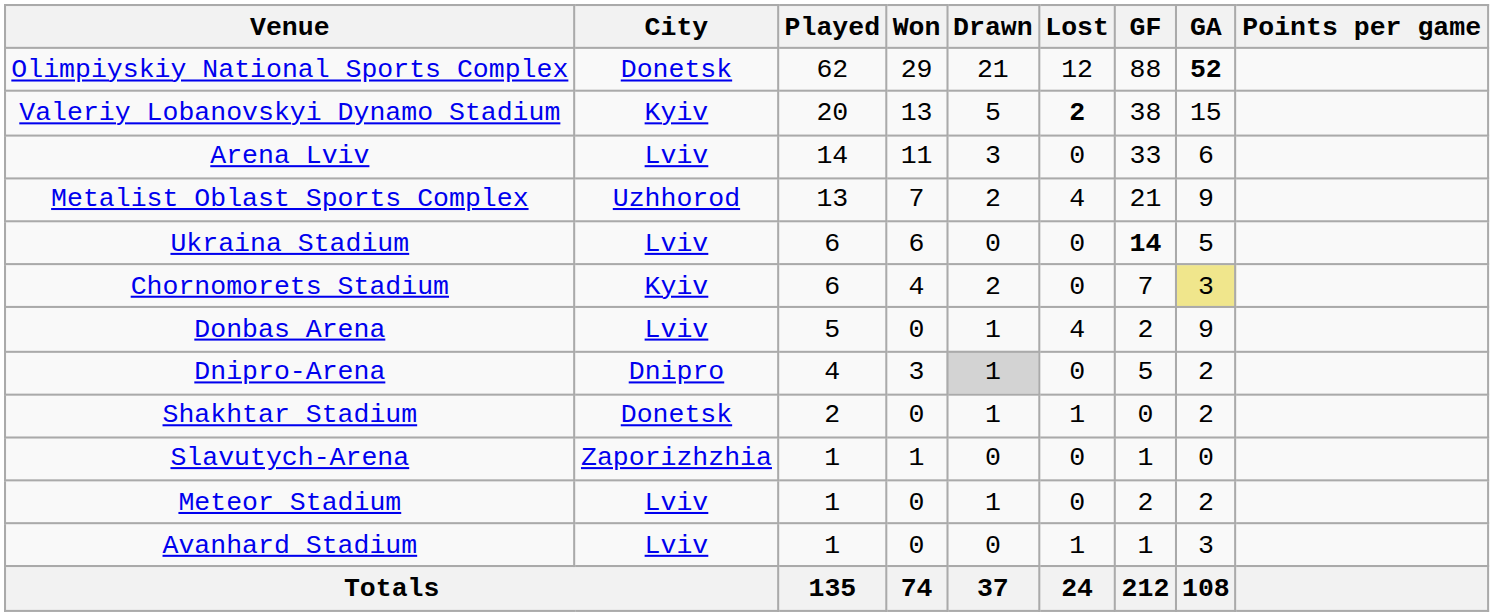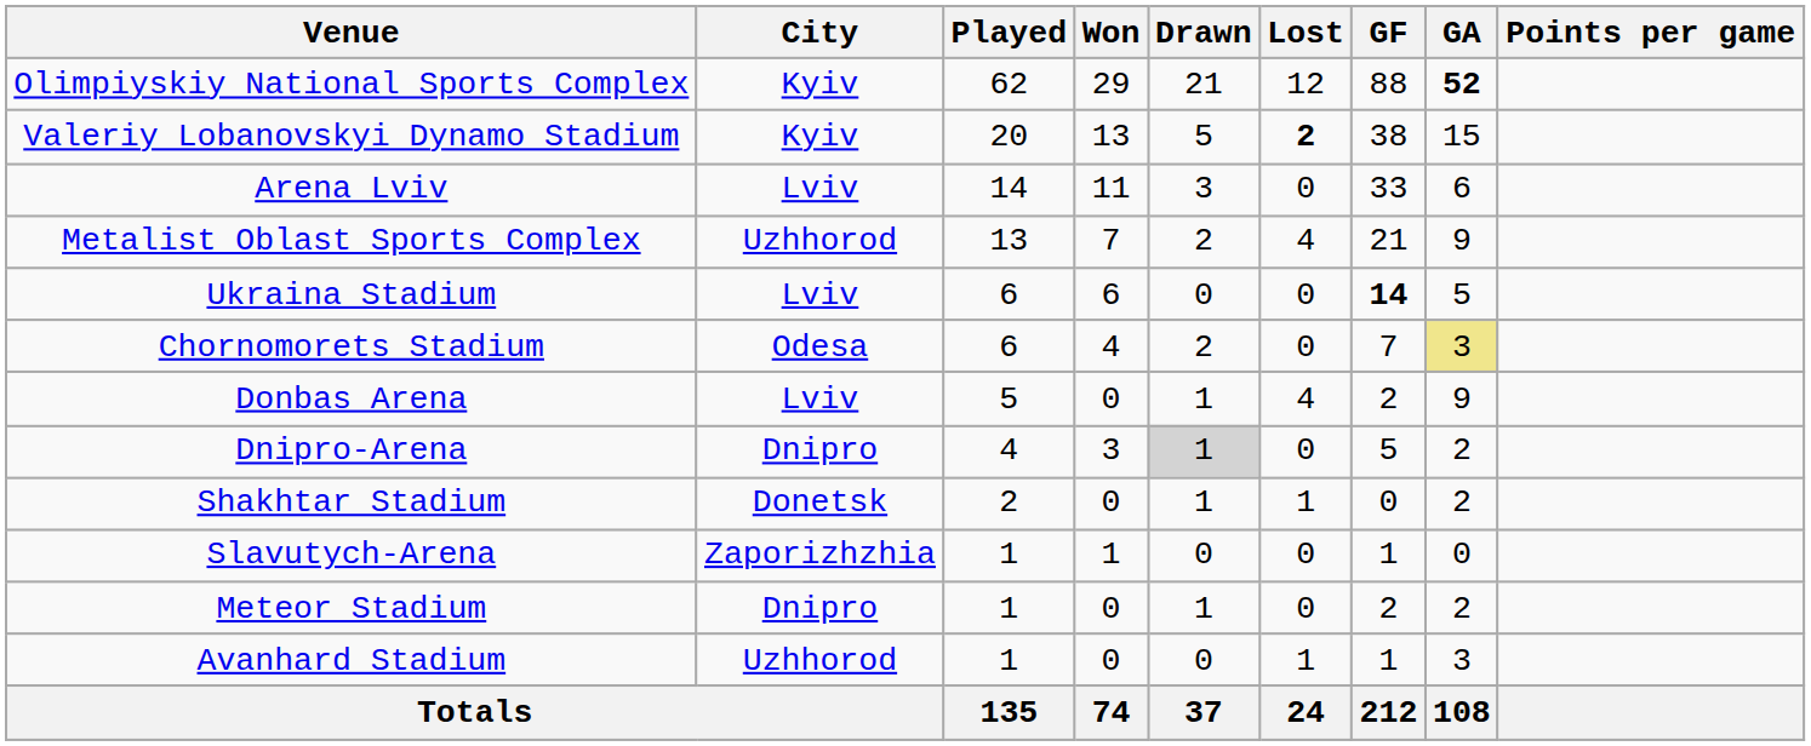Olimpiyskiy National Sports Complex | City: Donetsk -> Kyiv
Chornomorets Stadium | City: Kyiv -> Odesa
Meteor Stadium | City: Lviv -> Dnipro
Avanhard Stadium | City: Lviv -> Uzhhorod
